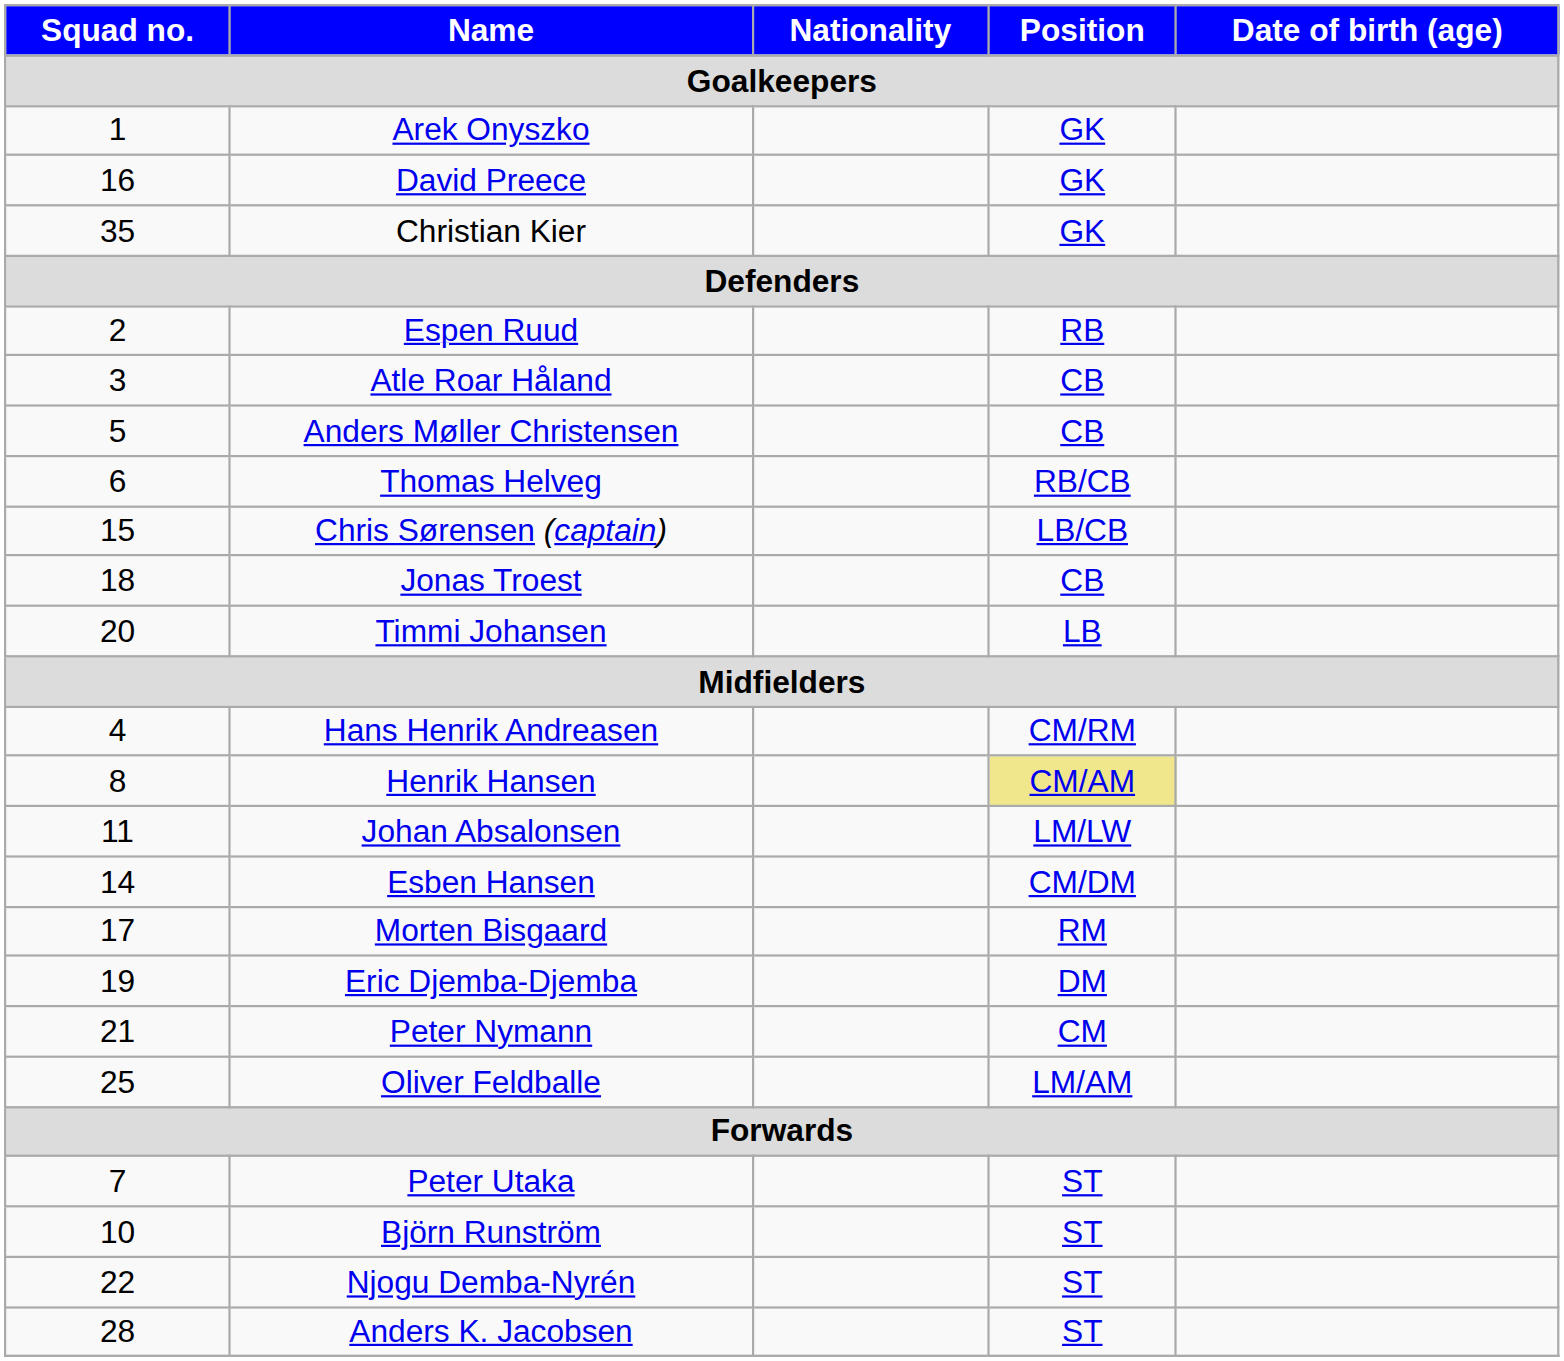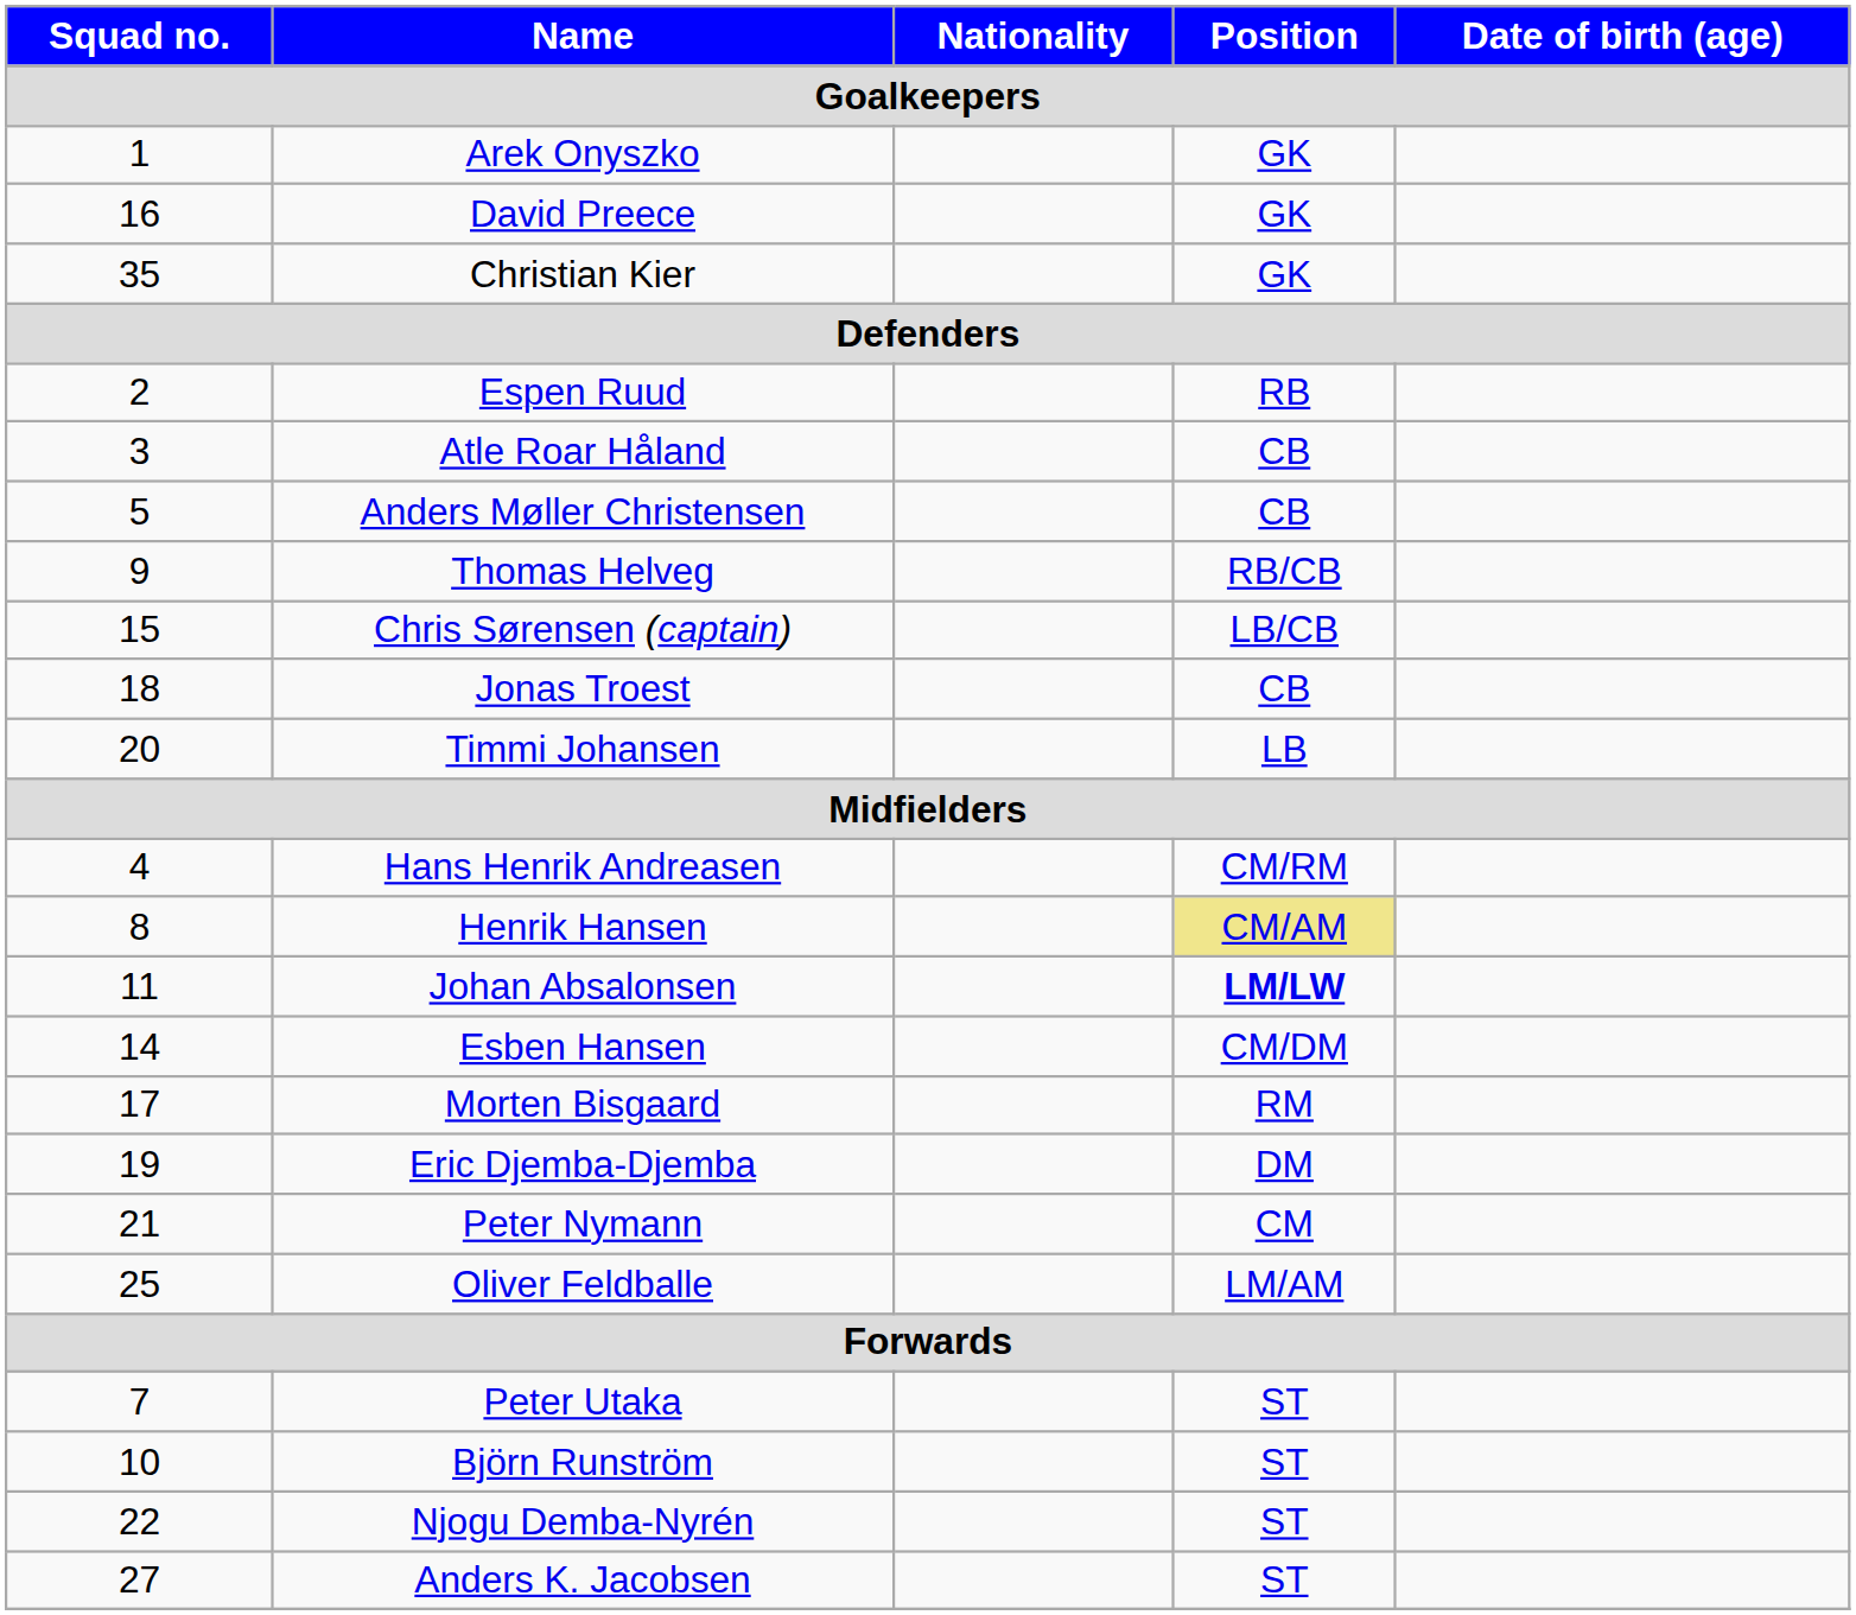Thomas Helveg | Squad no.: 6 -> 9
Johan Absalonsen | Position: normal -> bold
Anders K. Jacobsen | Squad no.: 28 -> 27
